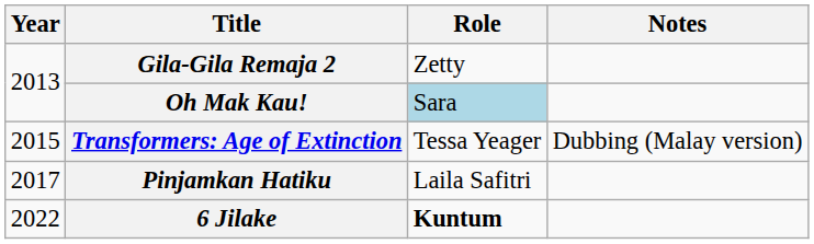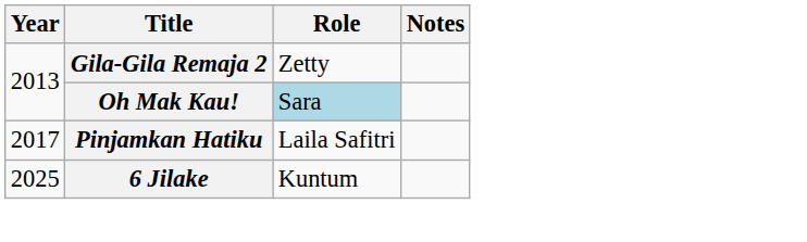- row: 2015 | Transformers: Age of Extinction | Tessa Yeager | Dubbing (Malay version)
6 Jilake | Year: 2022 -> 2025
6 Jilake | Role: bold -> normal
